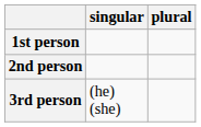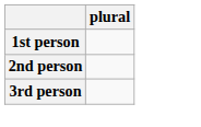- column: singular | (he) (she)
